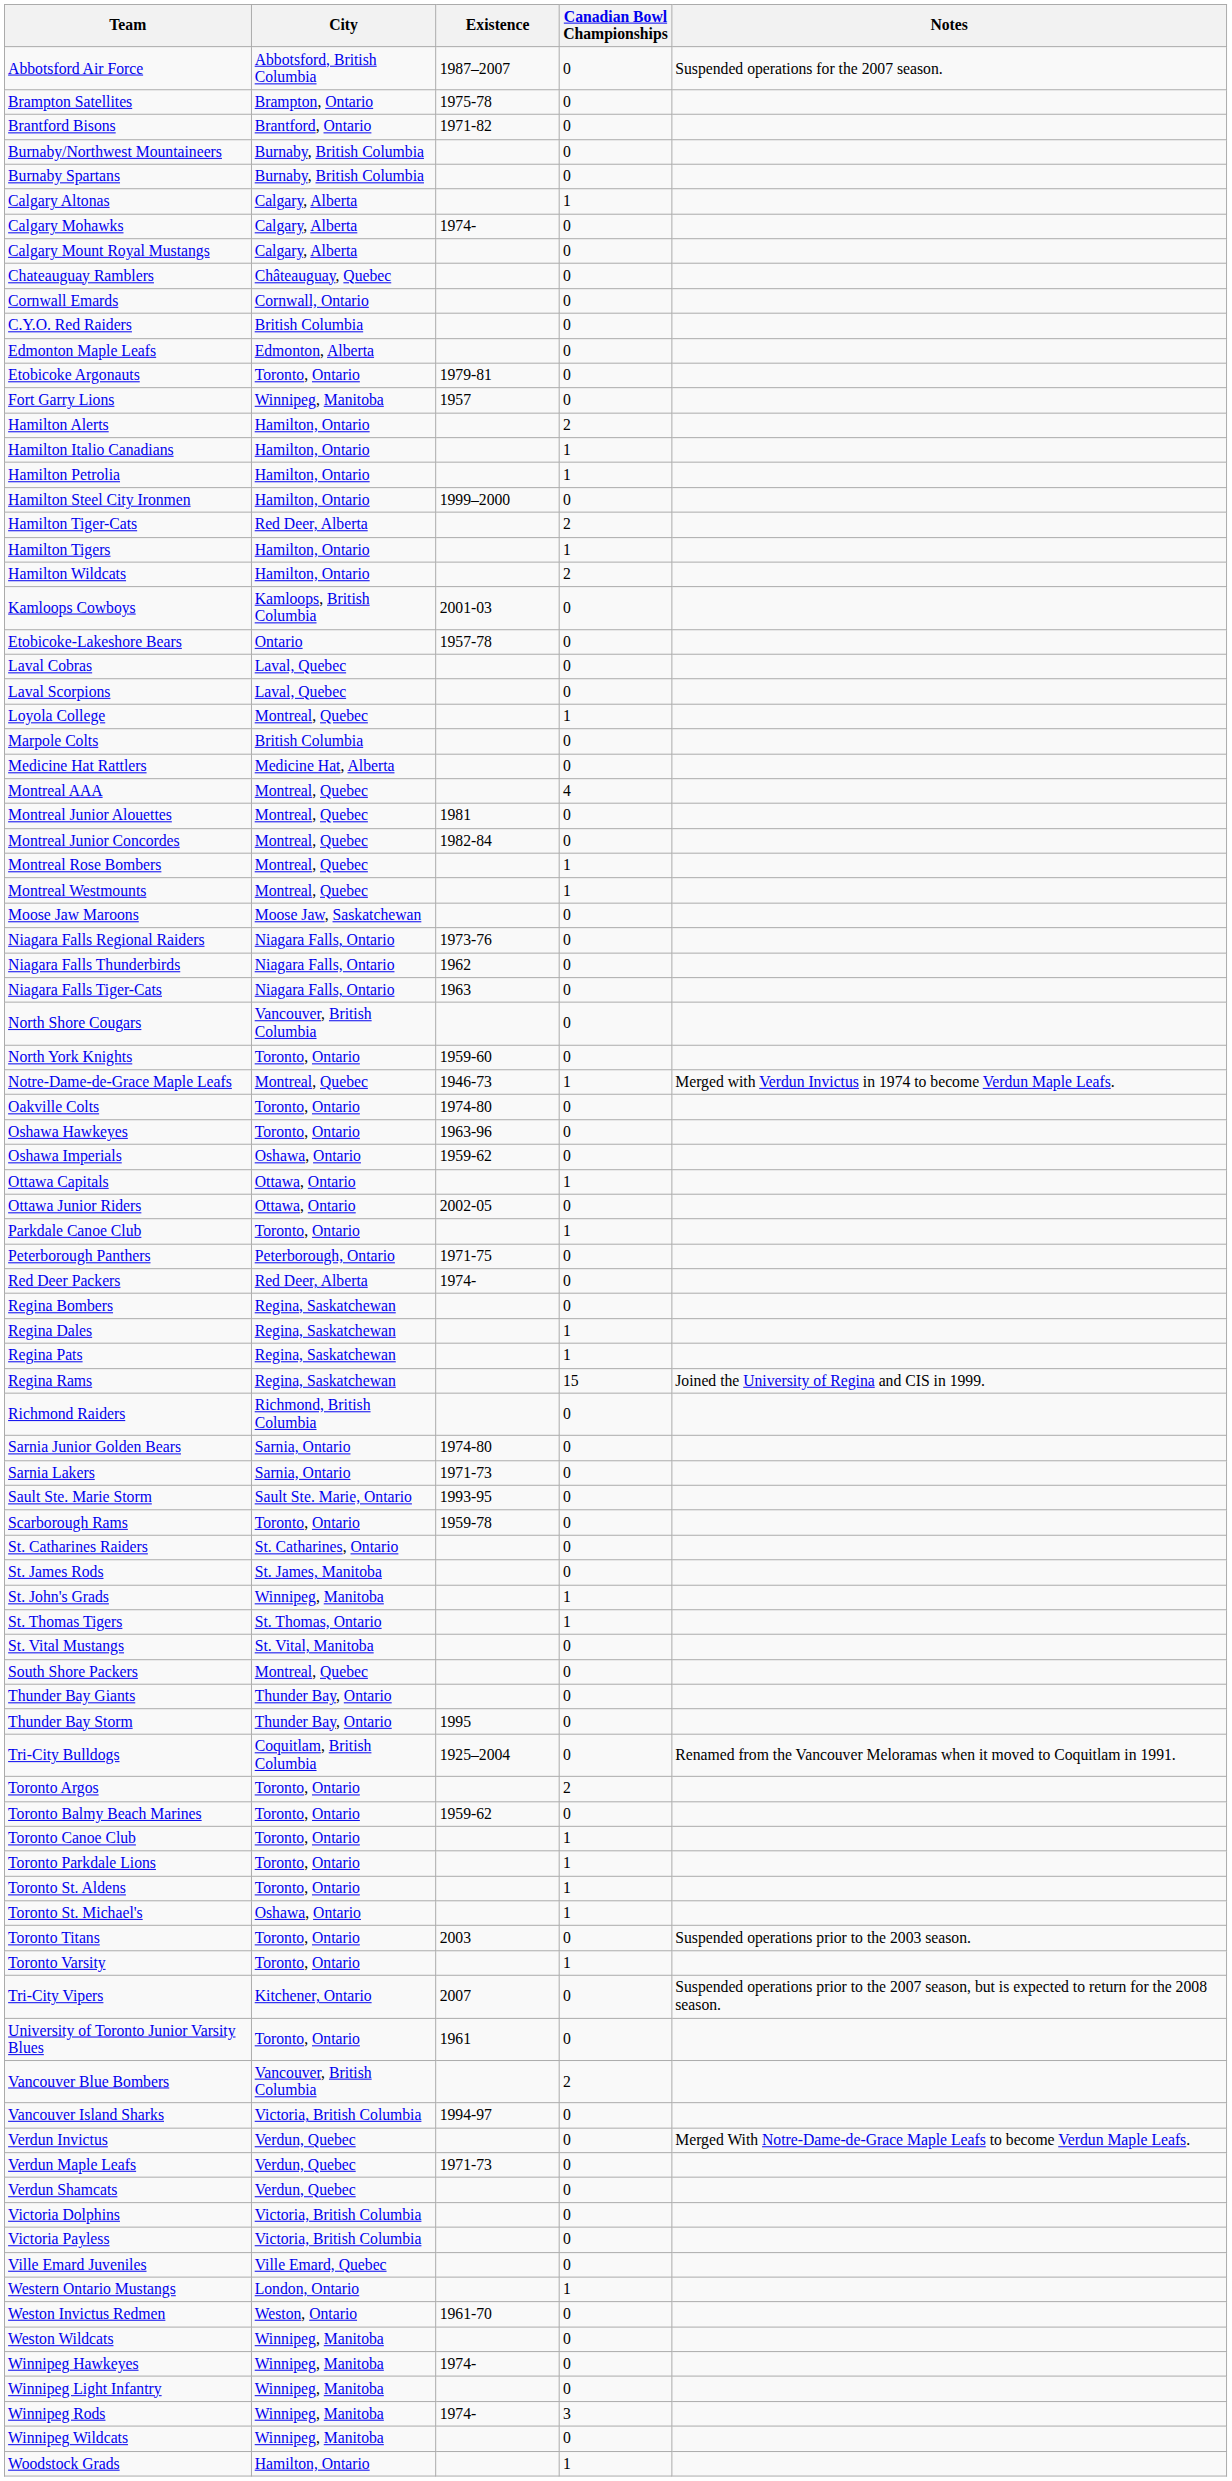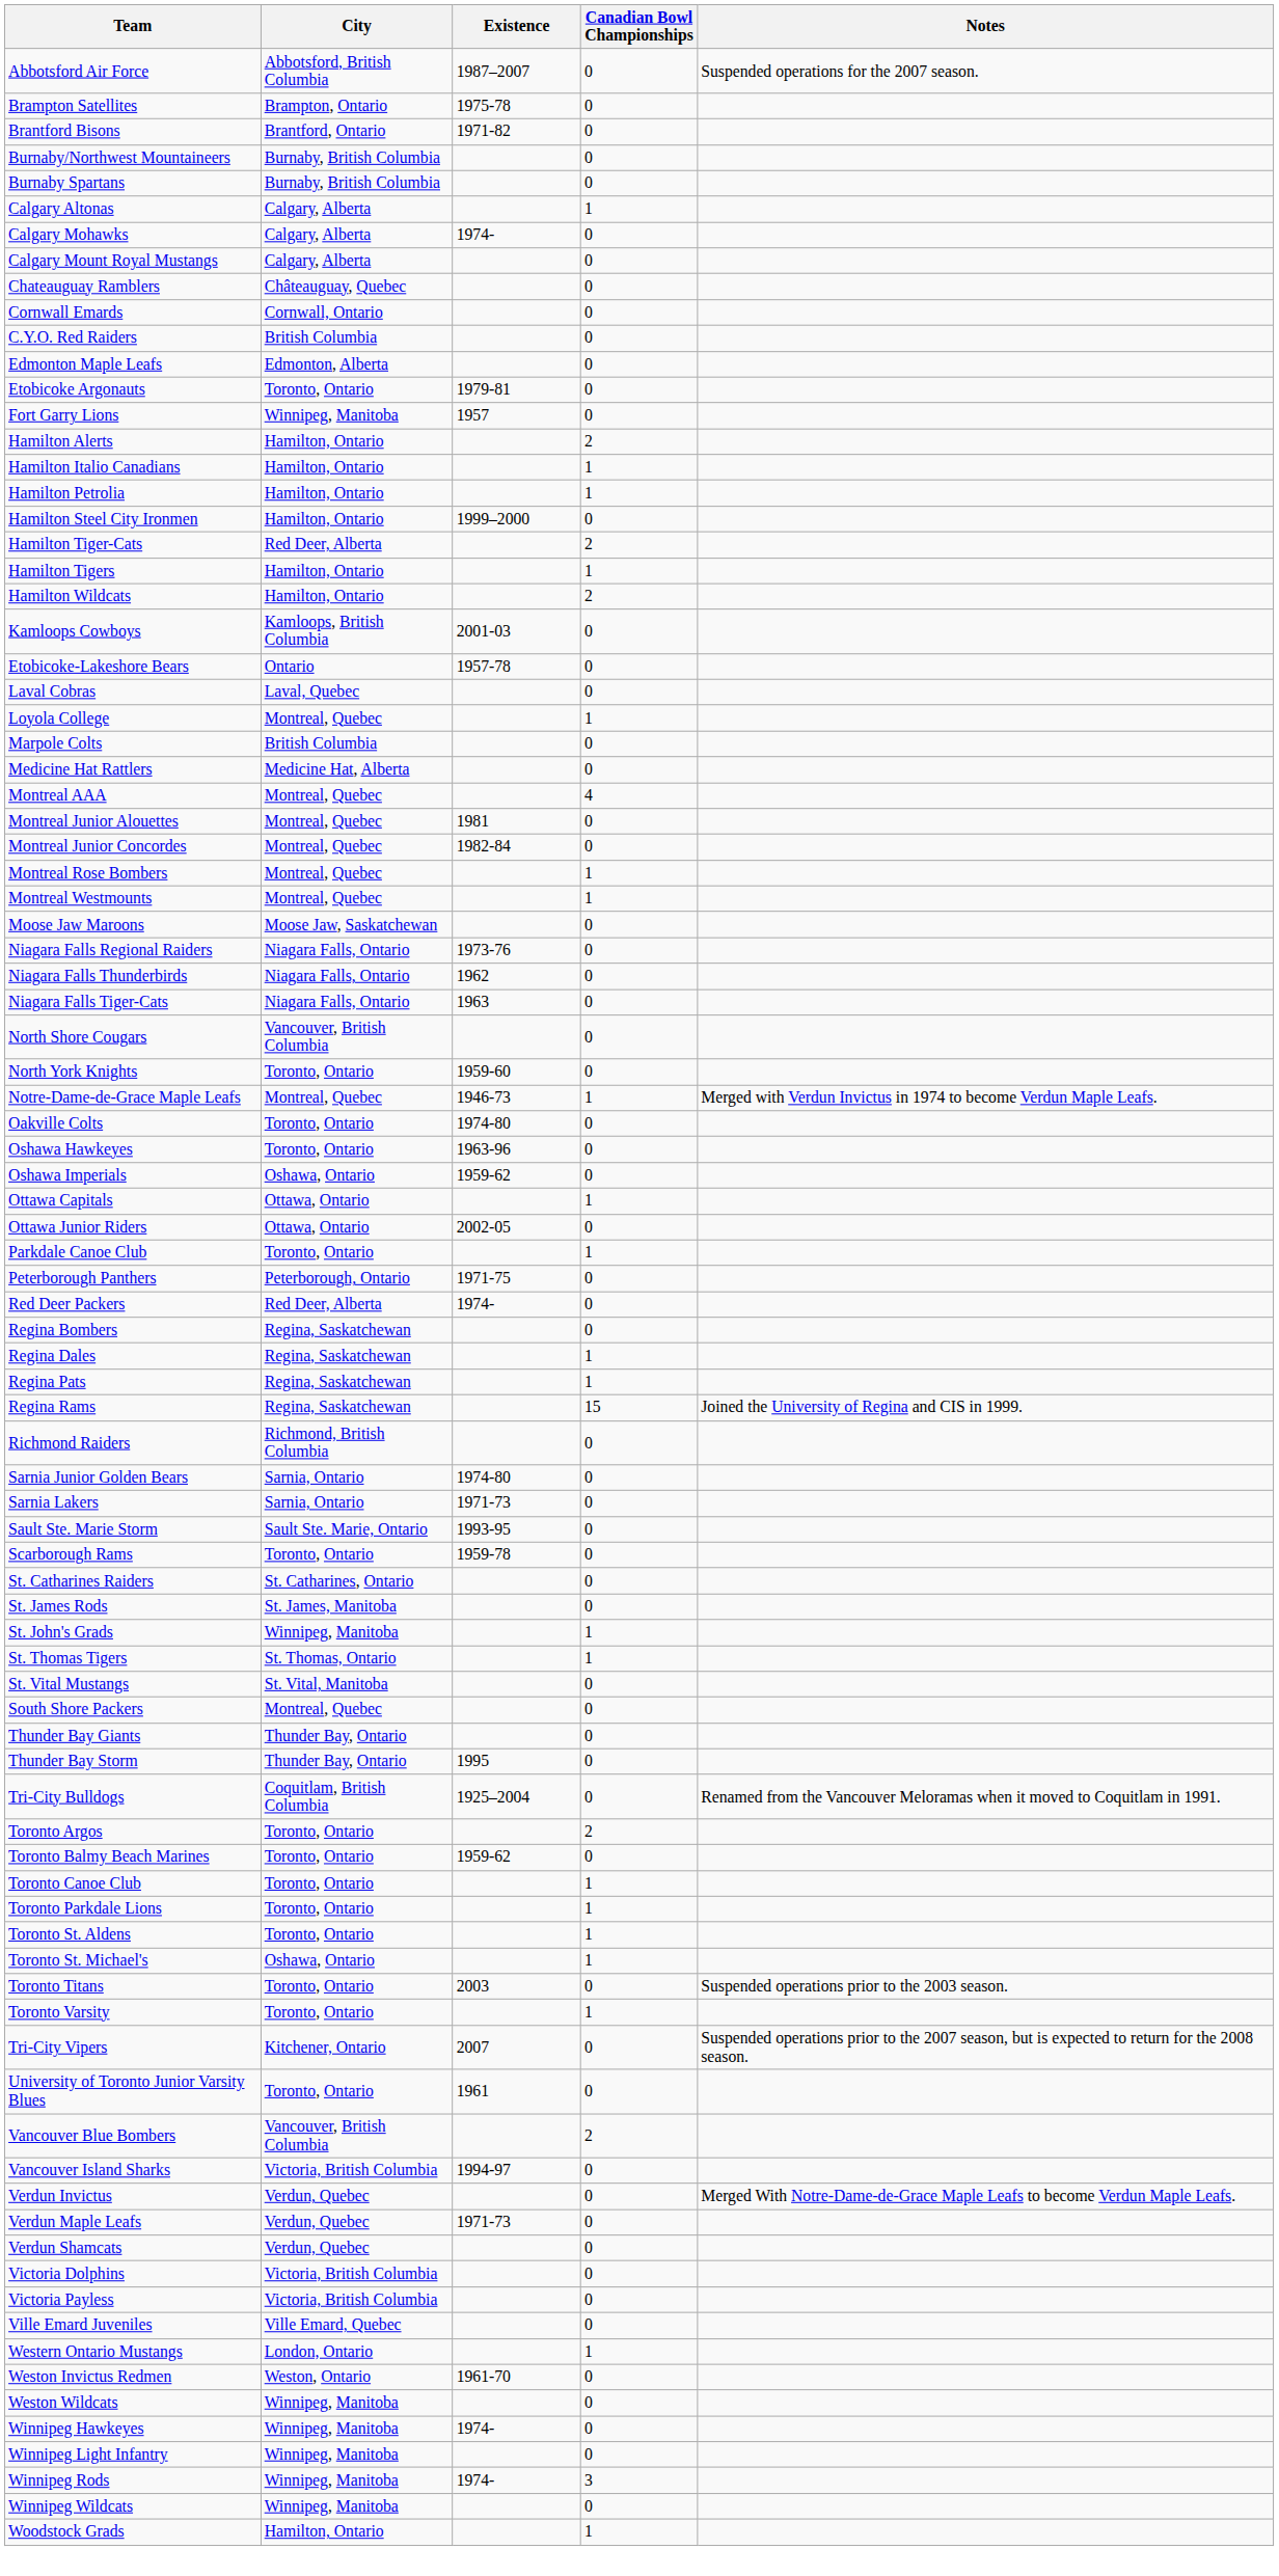- row: Laval Scorpions | Laval, Quebec | 0
